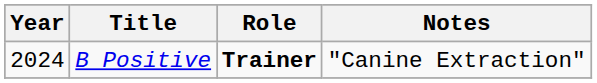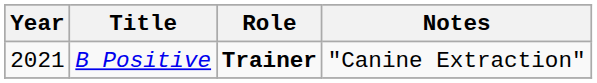B Positive | Year: 2024 -> 2021
